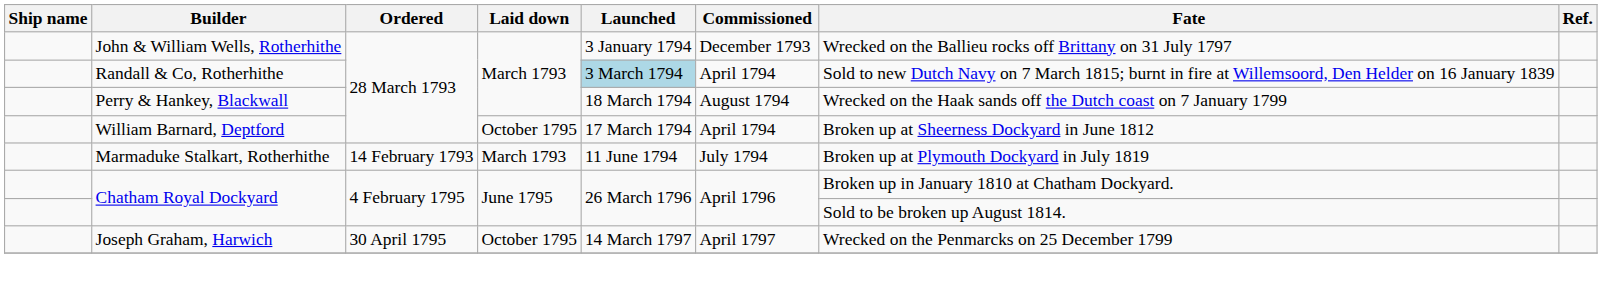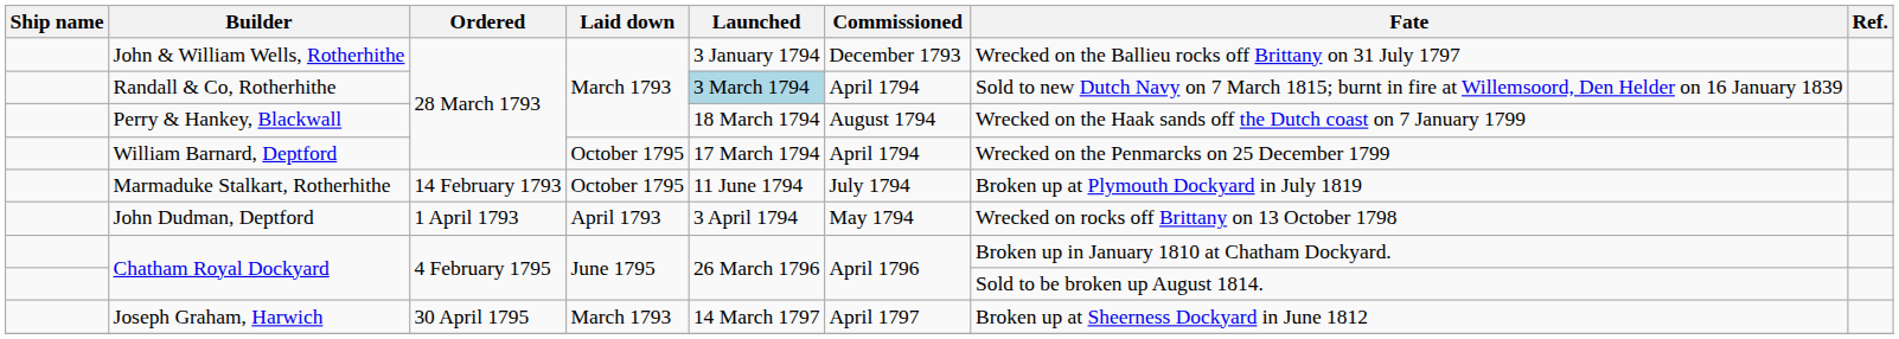William Barnard, Deptford | Fate: Broken up at Sheerness Dockyard in June 1812 -> Wrecked on the Penmarcks on 25 December 1799
Marmaduke Stalkart, Rotherhithe | Laid down: March 1793 -> October 1795
+ row: John Dudman, Deptford | 1 April 1793 | April 1793 | 3 April 1794 | May 1794 | Wrecked on rocks off Brittany on 13 October 1798
Joseph Graham, Harwich | Laid down: October 1795 -> March 1793
Joseph Graham, Harwich | Fate: Wrecked on the Penmarcks on 25 December 1799 -> Broken up at Sheerness Dockyard in June 1812
